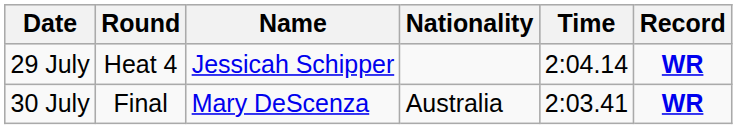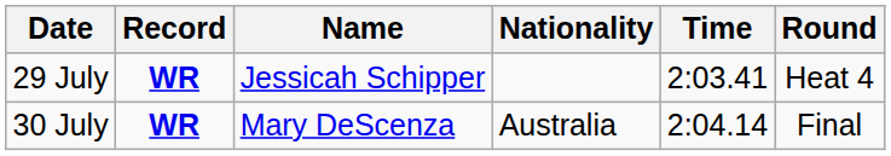columns swapped: Round <-> Record
29 July | Time: 2:04.14 -> 2:03.41
30 July | Time: 2:03.41 -> 2:04.14
